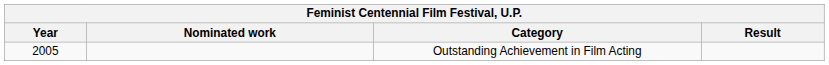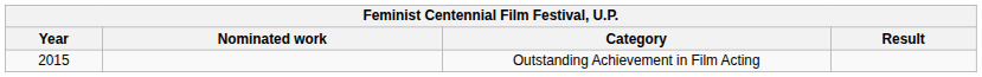Outstanding Achievement in Film Acting | Year: 2005 -> 2015
